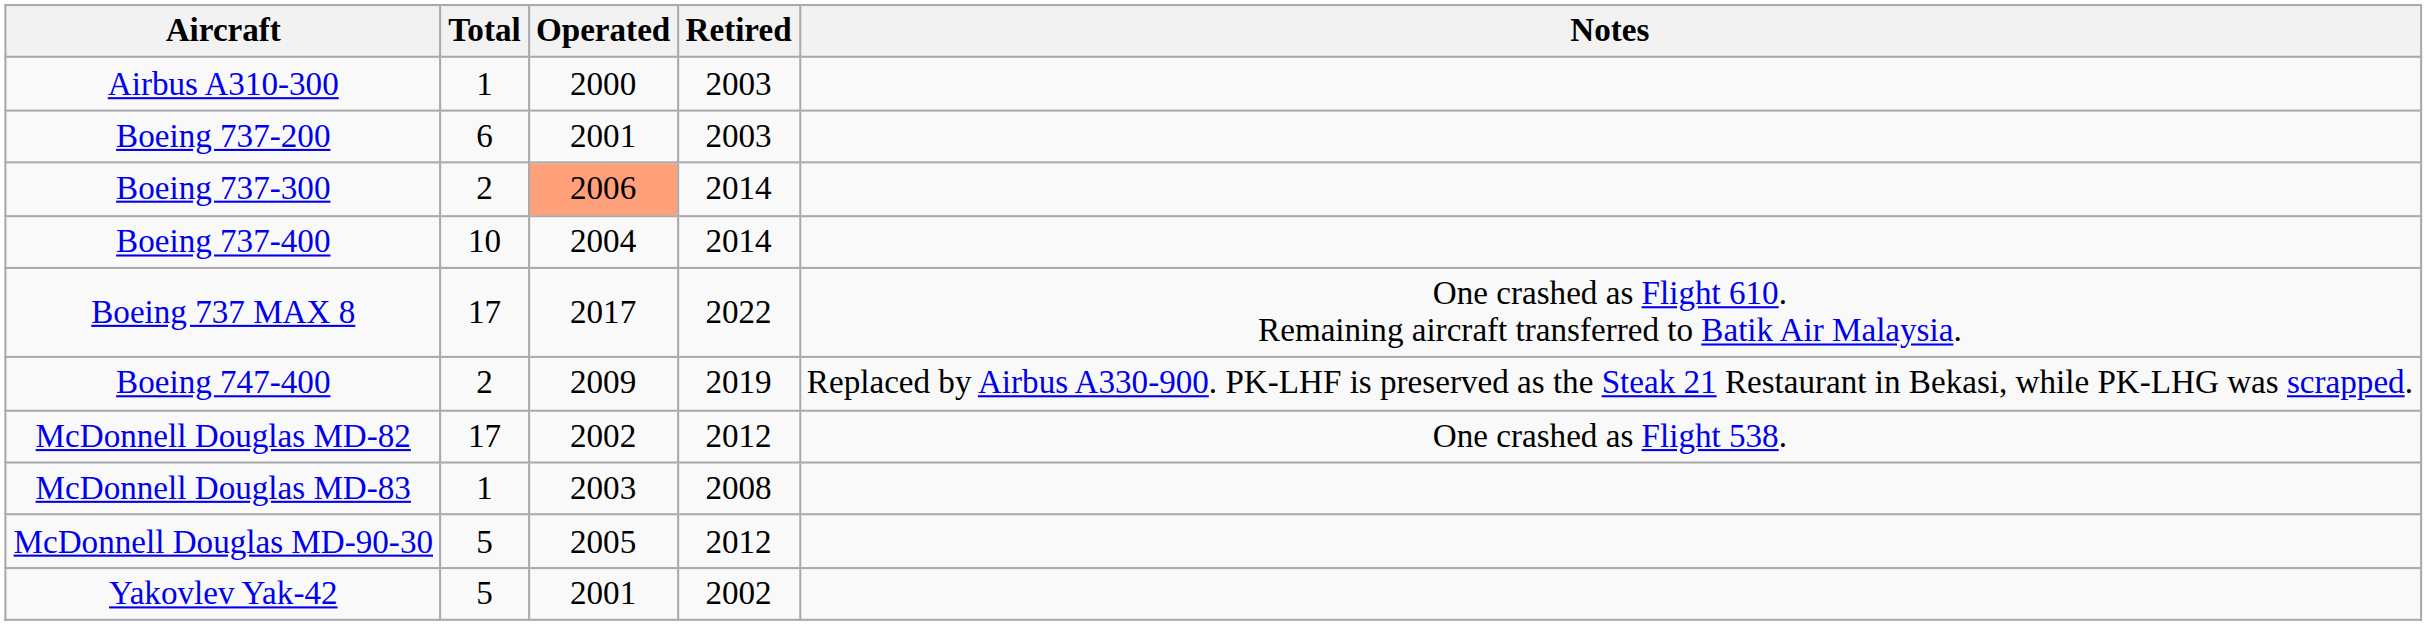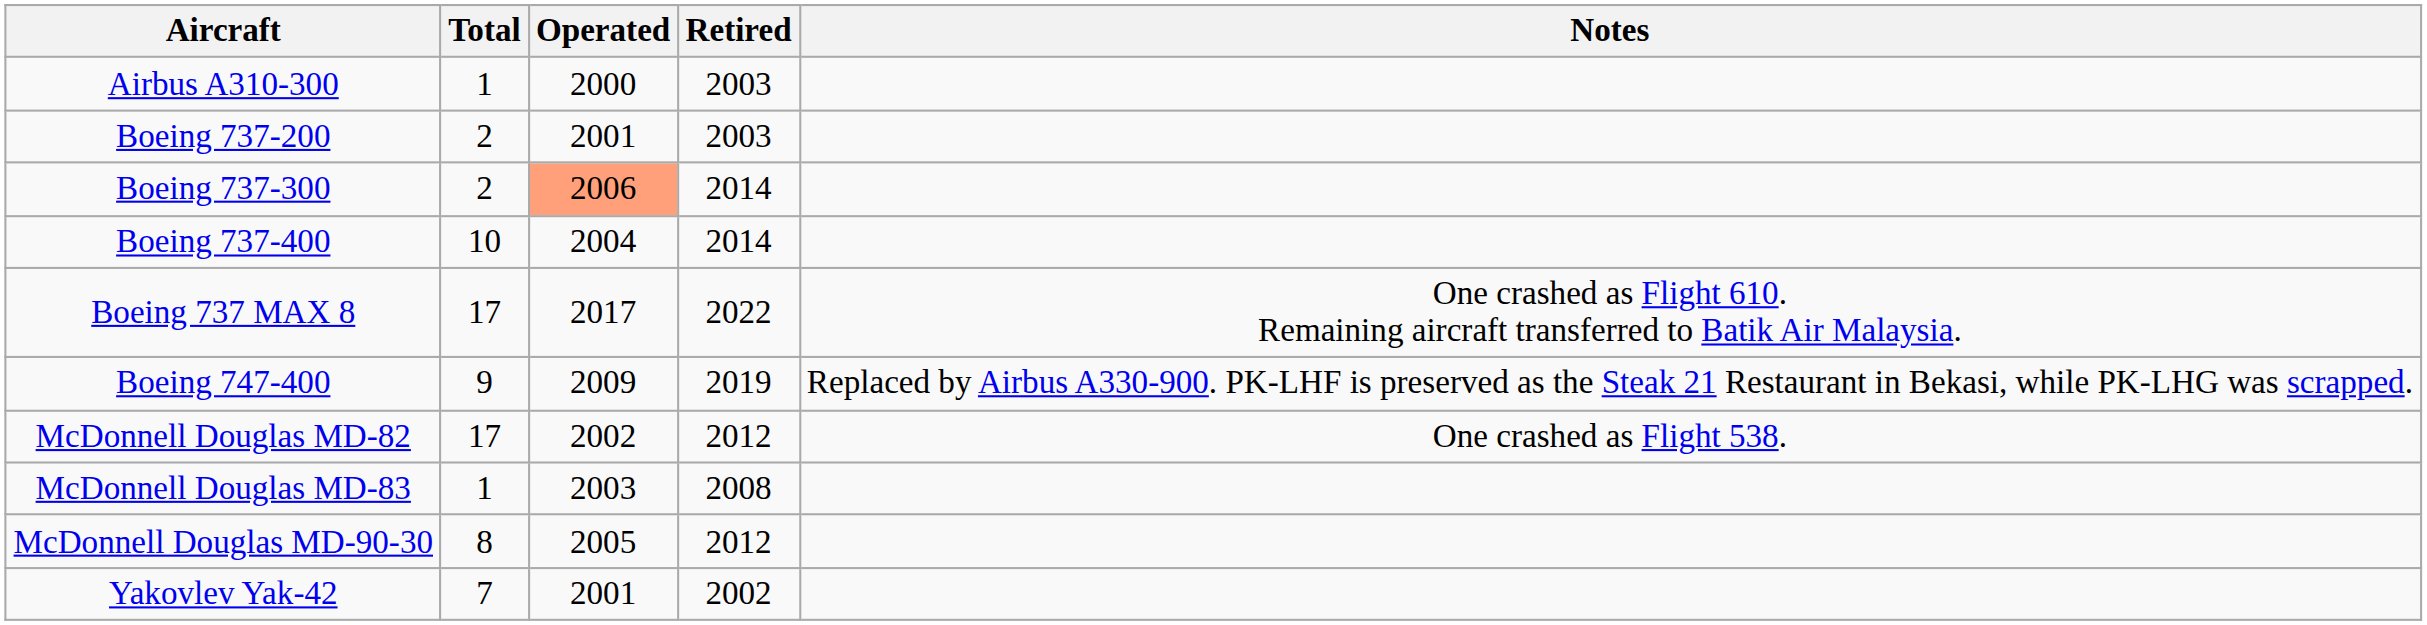Boeing 737-200 | Total: 6 -> 2
Boeing 747-400 | Total: 2 -> 9
McDonnell Douglas MD-90-30 | Total: 5 -> 8
Yakovlev Yak-42 | Total: 5 -> 7
